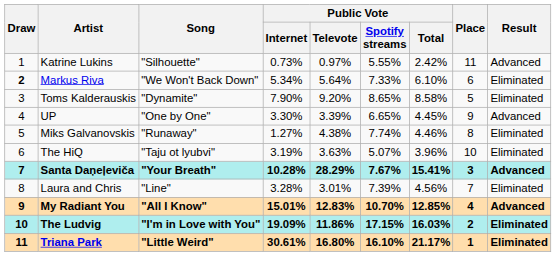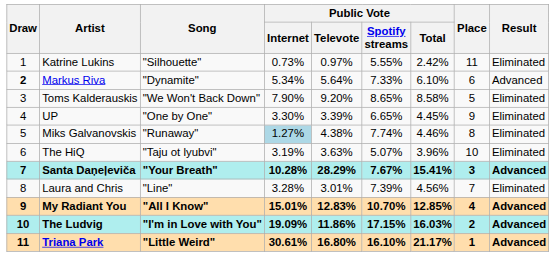Katrine Lukins | Result: Advanced -> Eliminated
Markus Riva | Song: "We Won't Back Down" -> "Dynamite"
Markus Riva | Result: Eliminated -> Advanced
Toms Kalderauskis | Song: "Dynamite" -> "We Won't Back Down"
UP | Result: Advanced -> Eliminated
Miks Galvanovskis | Public Vote / Internet: no background -> lightblue background
The Ludvig | Result: Eliminated -> Advanced
Triana Park | Result: Eliminated -> Advanced
